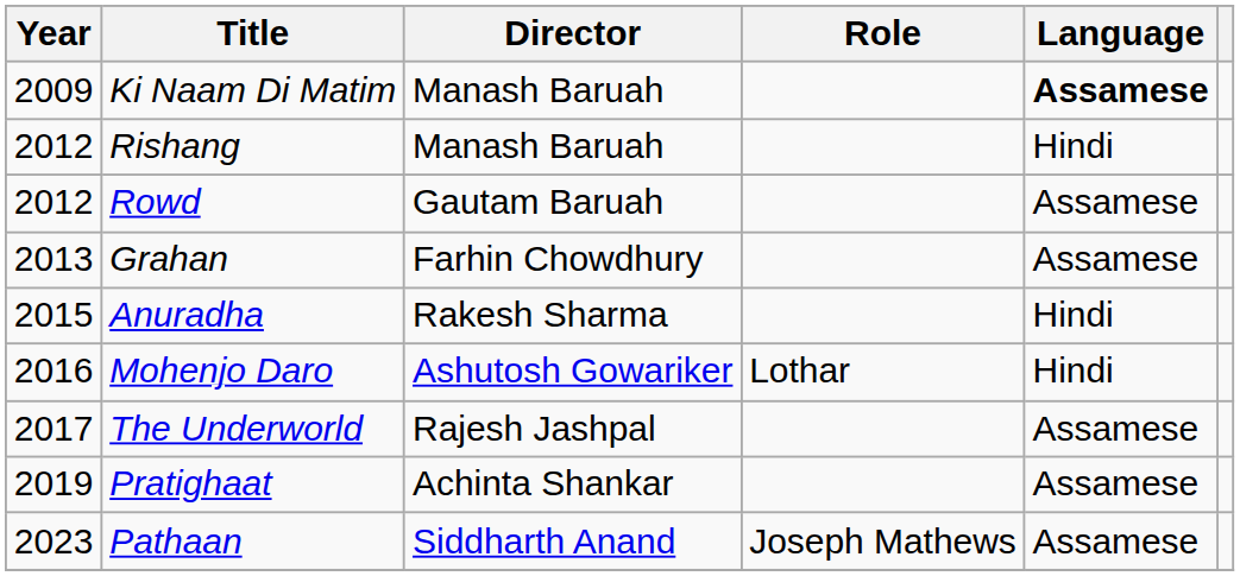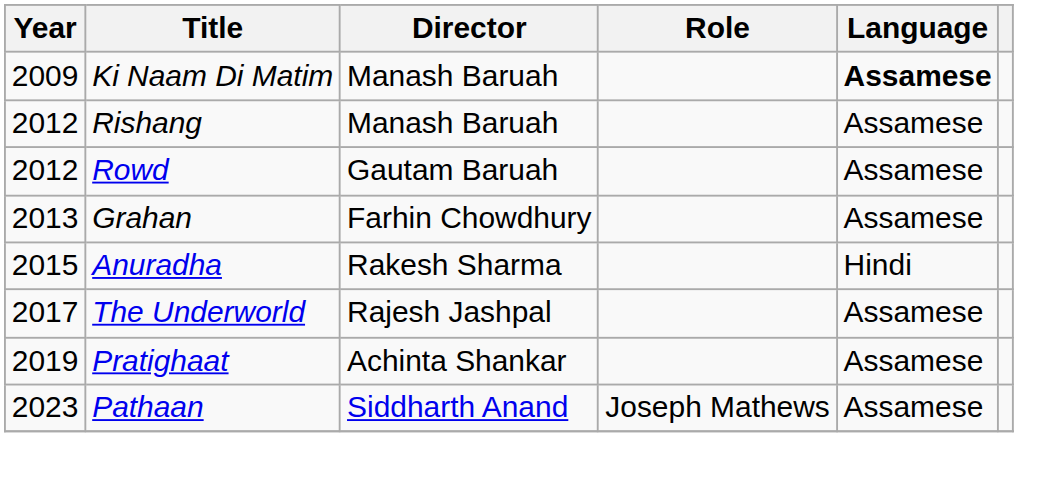Rishang | Language: Hindi -> Assamese
- row: 2016 | Mohenjo Daro | Ashutosh Gowariker | Lothar | Hindi
